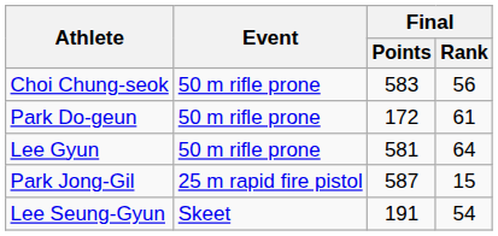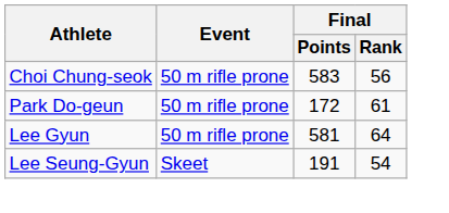- row: Park Jong-Gil | 25 m rapid fire pistol | 587 | 15
